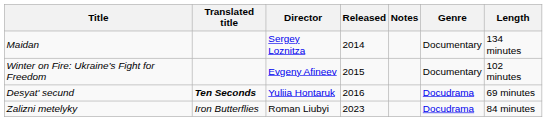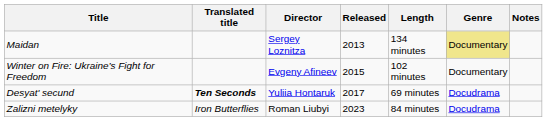columns swapped: Length <-> Notes
Maidan | Released: 2014 -> 2013
Maidan | Genre: no background -> khaki background
Desyat' secund | Released: 2016 -> 2017
